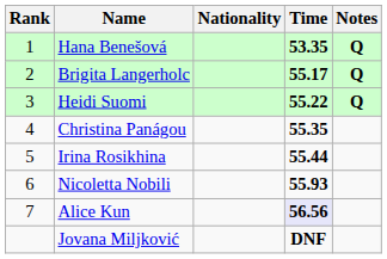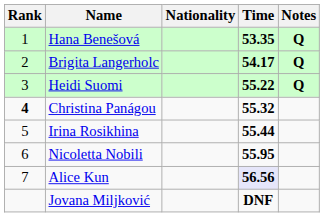Brigita Langerholc | Time: 55.17 -> 54.17
Christina Panágou | Rank: normal -> bold
Christina Panágou | Time: 55.35 -> 55.32
Nicoletta Nobili | Time: 55.93 -> 55.95
